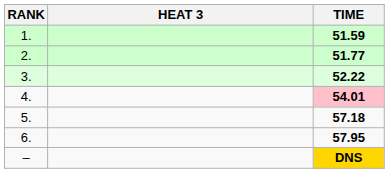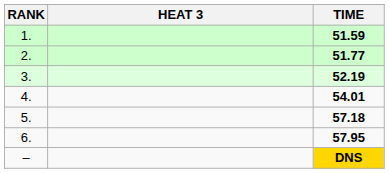3. | TIME: 52.22 -> 52.19
4. | TIME: pink background -> no background
